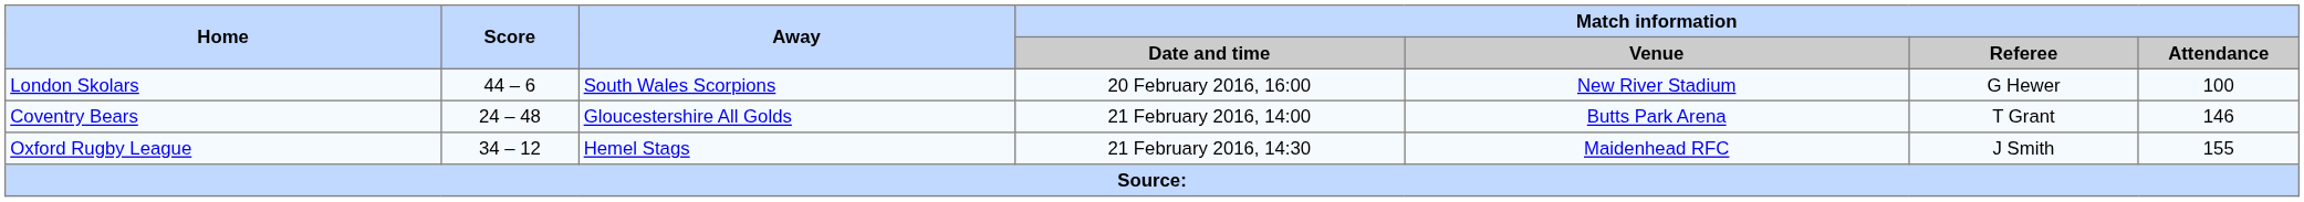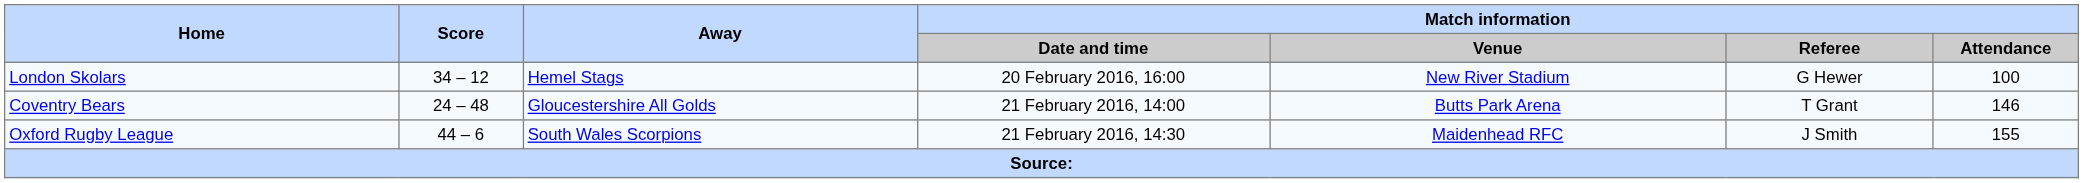London Skolars | Score: 44 – 6 -> 34 – 12
London Skolars | Away: South Wales Scorpions -> Hemel Stags
Oxford Rugby League | Score: 34 – 12 -> 44 – 6
Oxford Rugby League | Away: Hemel Stags -> South Wales Scorpions
